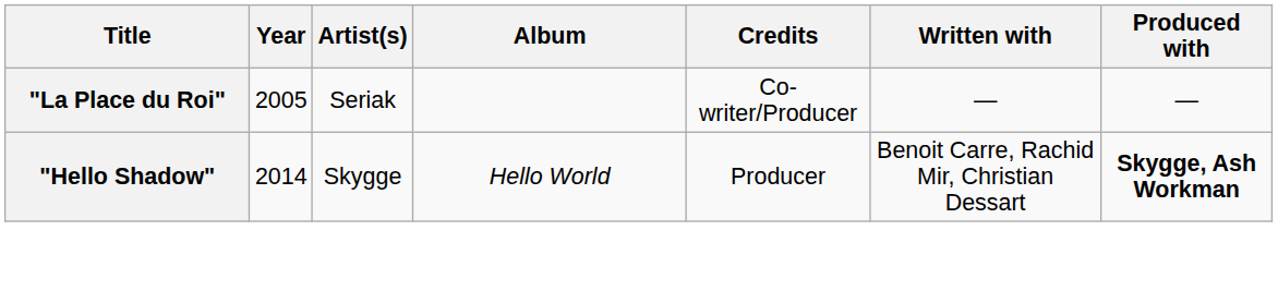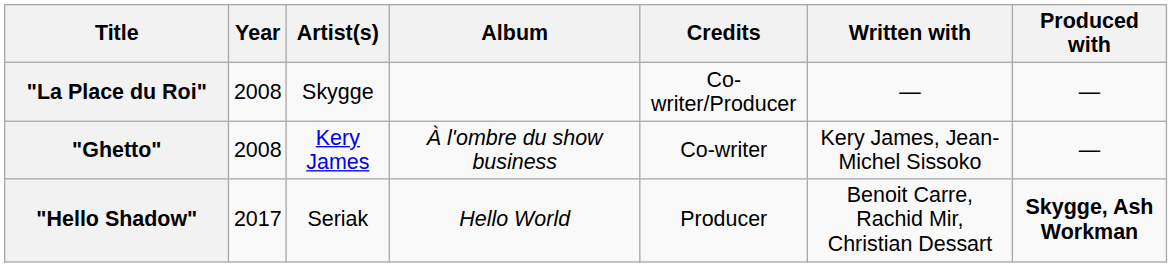"La Place du Roi" | Year: 2005 -> 2008
"La Place du Roi" | Artist(s): Seriak -> Skygge
+ row: "Ghetto" | 2008 | Kery James | À l'ombre du show business | Co-writer | Kery James, Jean-Michel Sissoko | —
"Hello Shadow" | Year: 2014 -> 2017
"Hello Shadow" | Artist(s): Skygge -> Seriak
